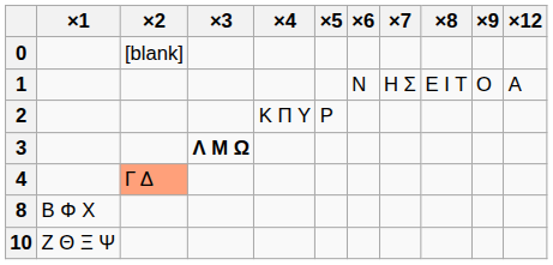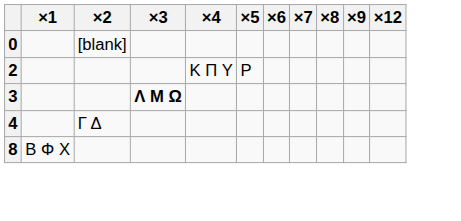- row: 1 | Ν | Η Σ | Ε Ι Τ | Ο | Α
4 | ×2: lightsalmon background -> no background
- row: 10 | Ζ Θ Ξ Ψ
